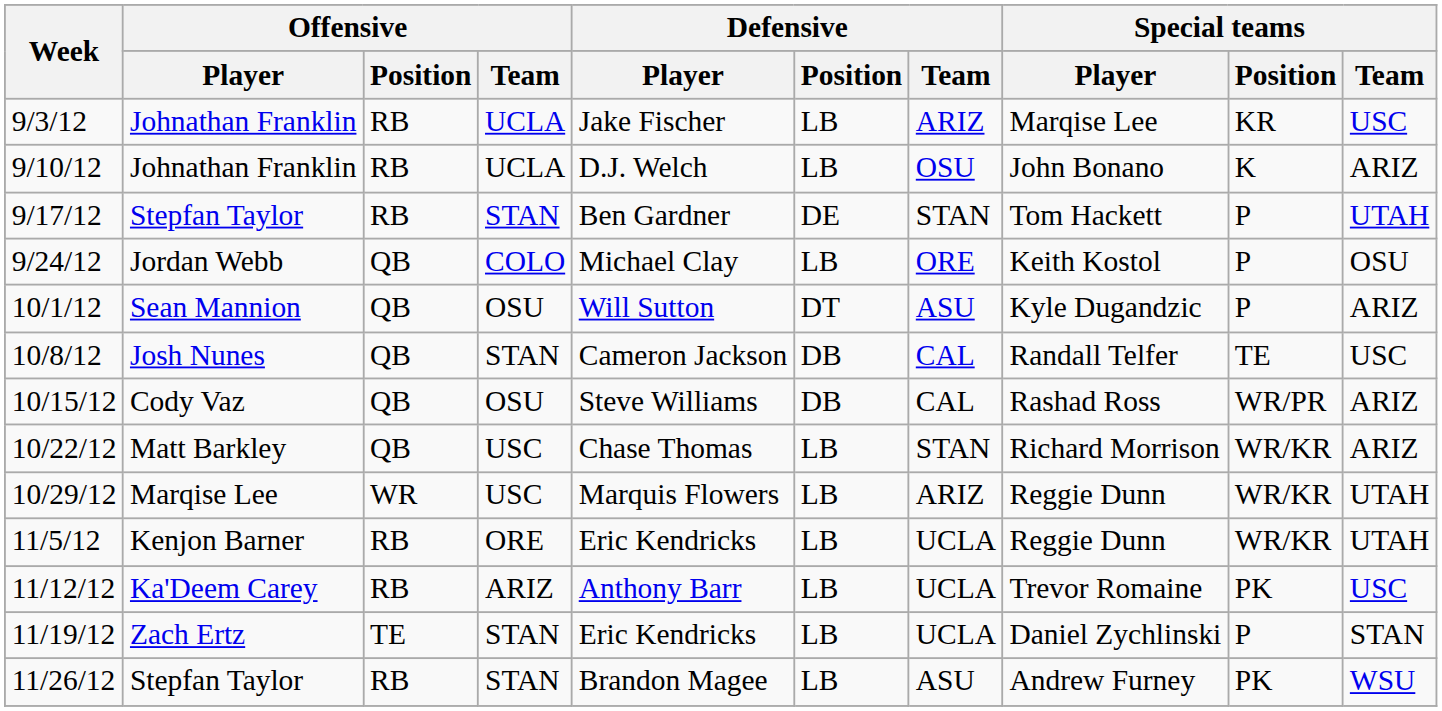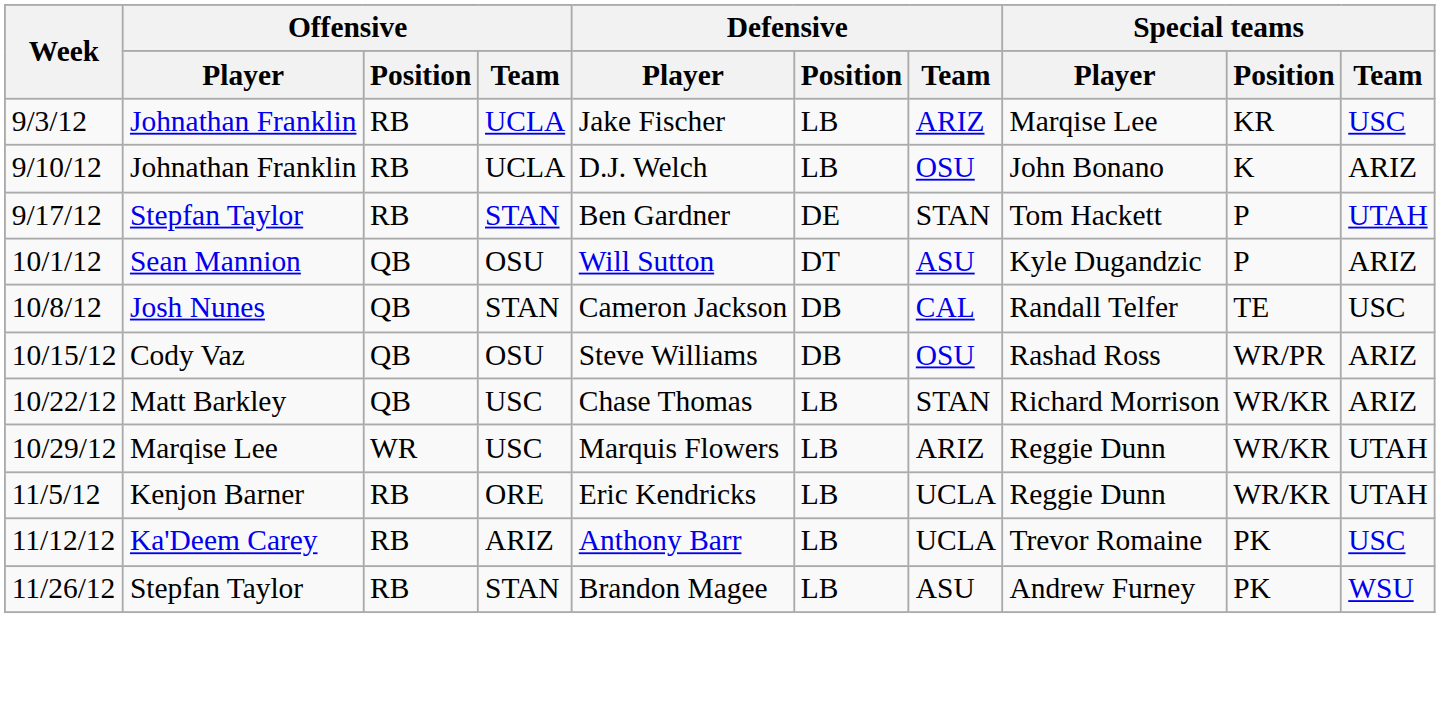- row: 9/24/12 | Jordan Webb | QB | COLO | Michael Clay | LB | ORE | Keith Kostol | P | OSU
10/15/12 | Defensive / Team: CAL -> OSU
- row: 11/19/12 | Zach Ertz | TE | STAN | Eric Kendricks | LB | UCLA | Daniel Zychlinski | P | STAN
